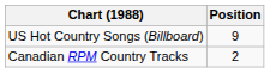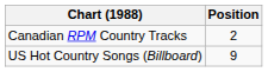rows swapped: Canadian RPM Country Tracks <-> US Hot Country Songs (Billboard)
